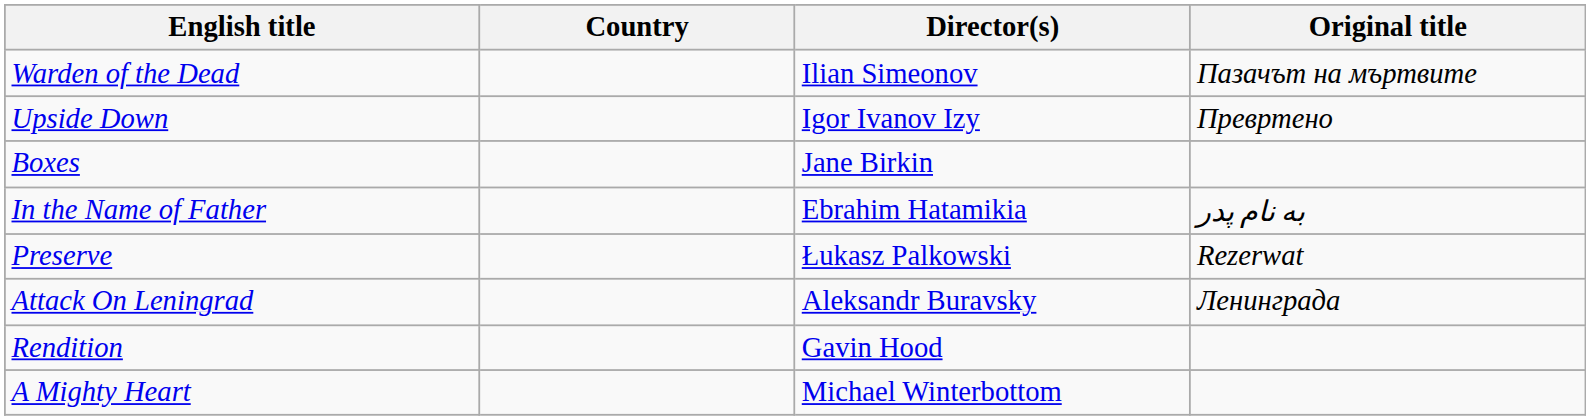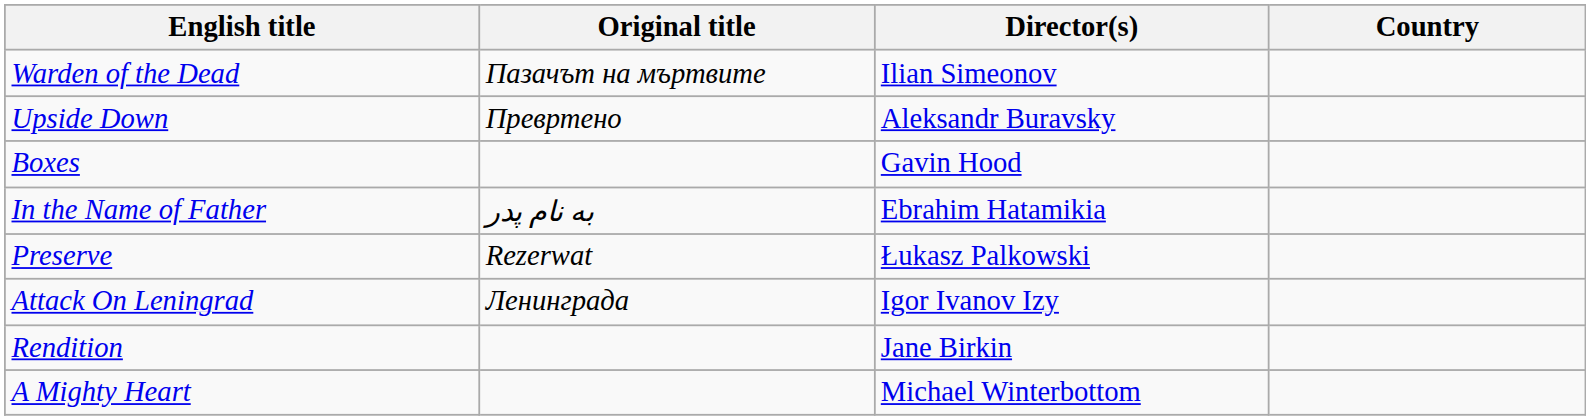columns swapped: Original title <-> Country
Upside Down | Director(s): Igor Ivanov Izy -> Aleksandr Buravsky
Boxes | Director(s): Jane Birkin -> Gavin Hood
Attack On Leningrad | Director(s): Aleksandr Buravsky -> Igor Ivanov Izy
Rendition | Director(s): Gavin Hood -> Jane Birkin
